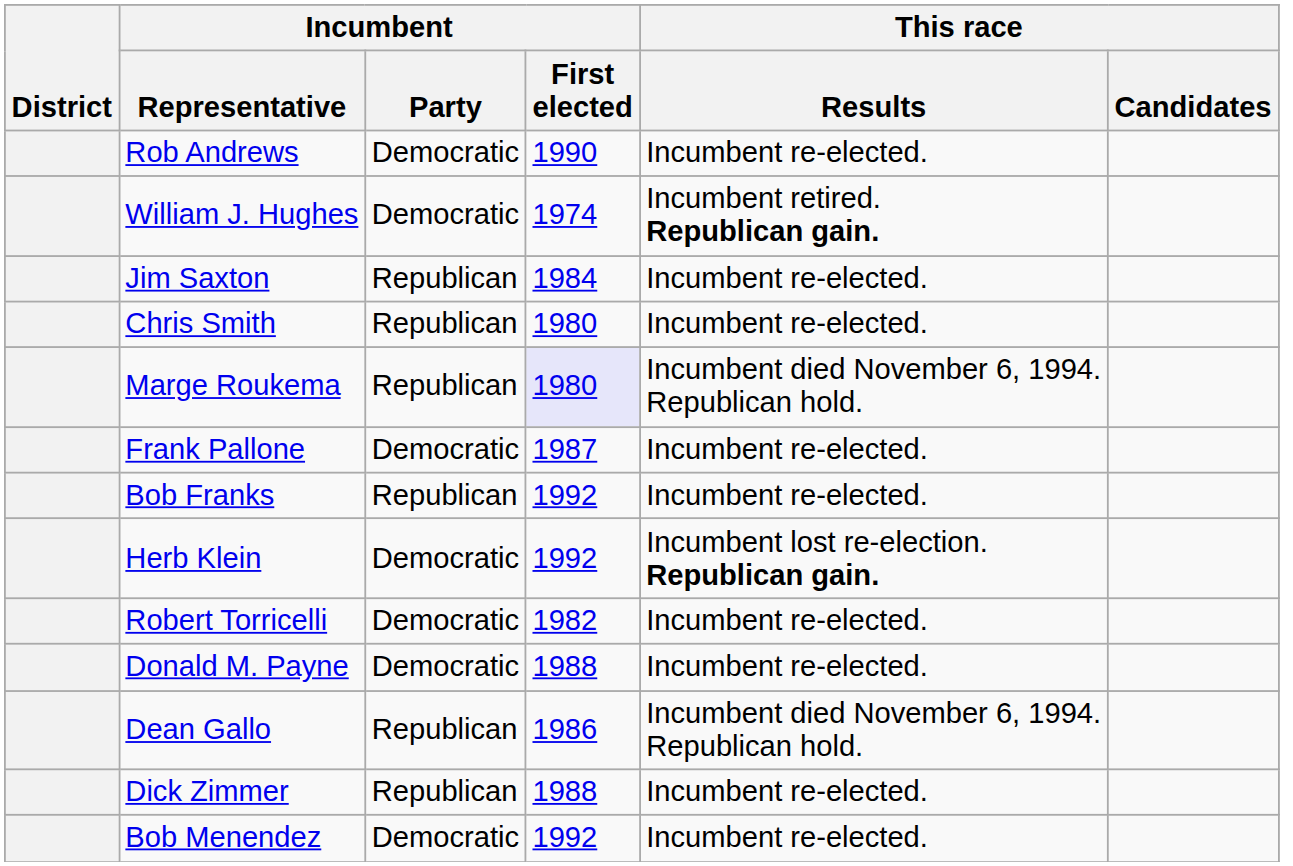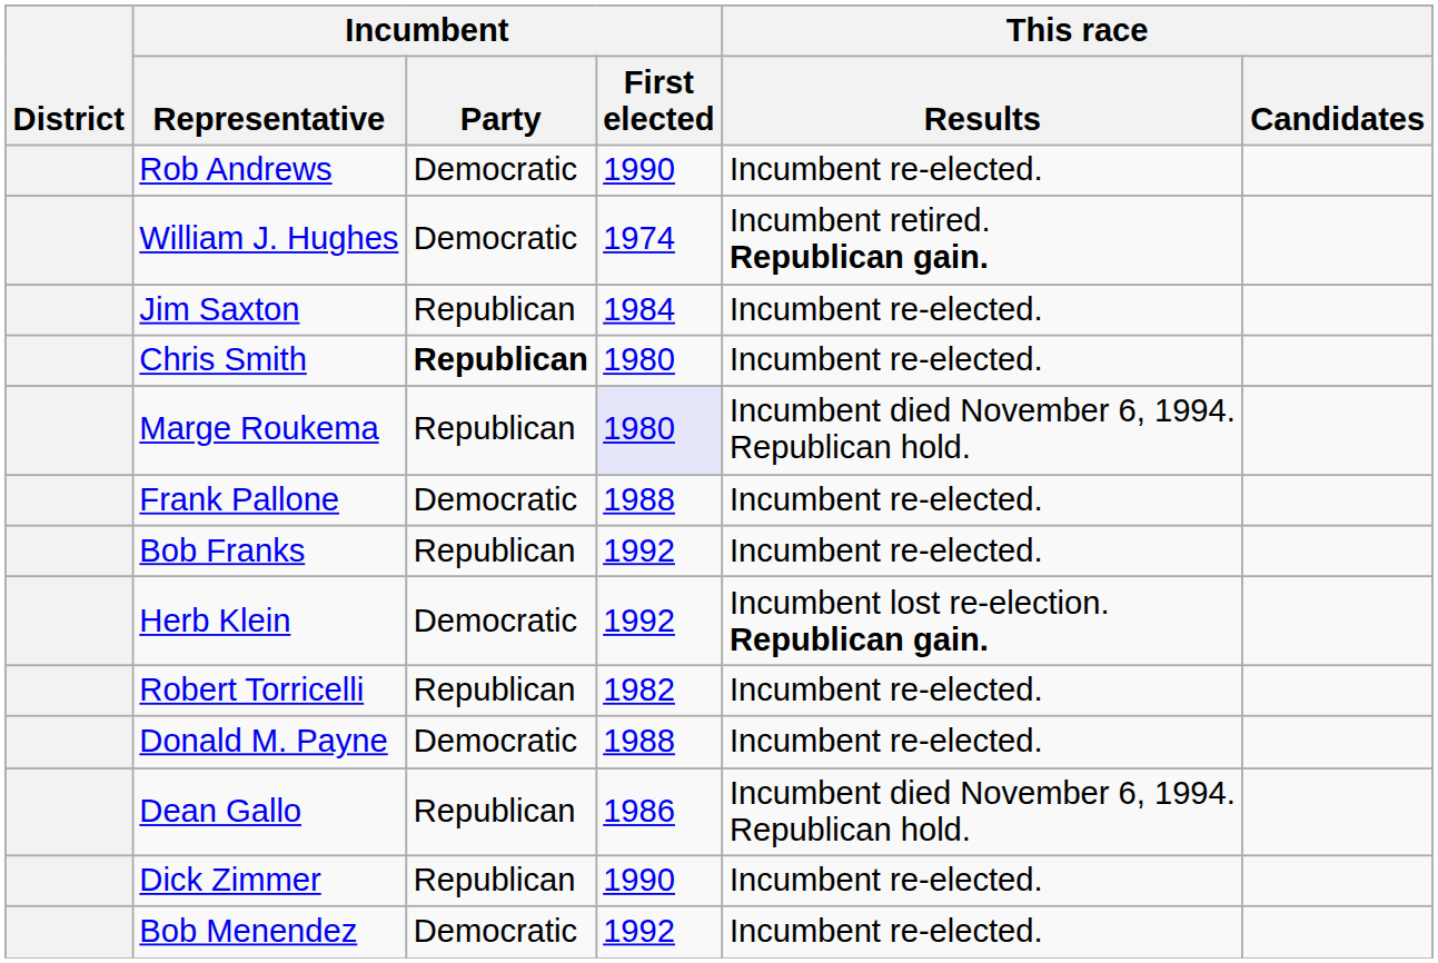Chris Smith | Incumbent / Party: normal -> bold
Frank Pallone | Incumbent / First elected: 1987 -> 1988
Robert Torricelli | Incumbent / Party: Democratic -> Republican
Dick Zimmer | Incumbent / First elected: 1988 -> 1990
